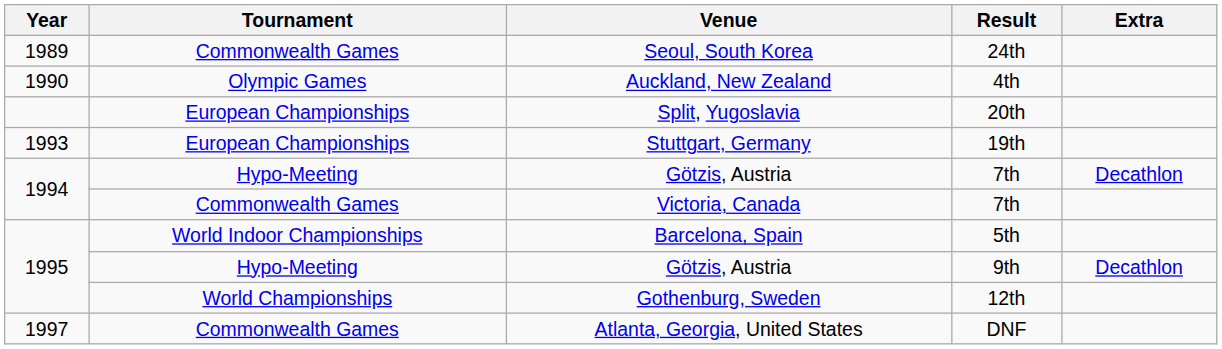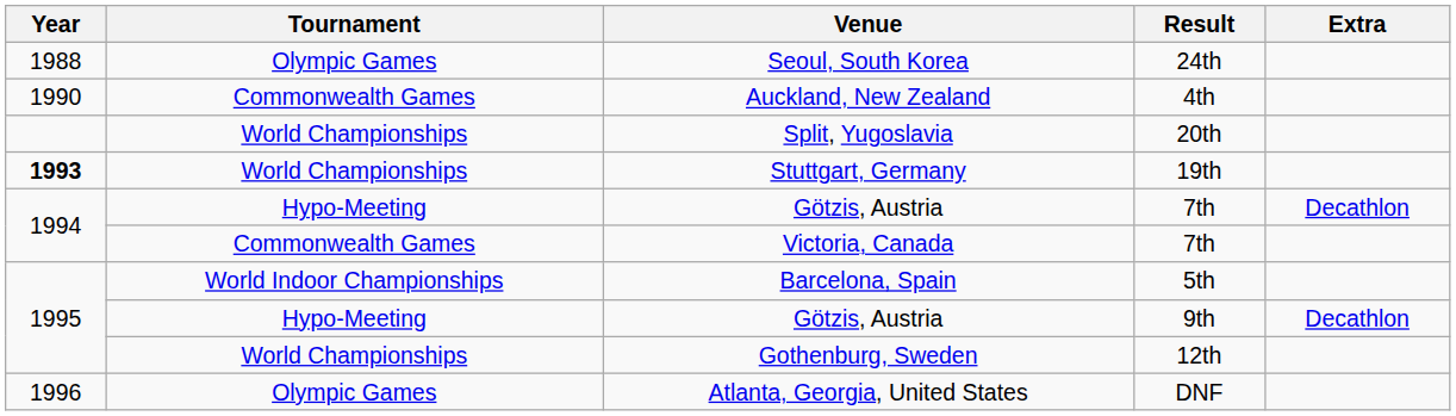Seoul, South Korea | Year: 1989 -> 1988
Seoul, South Korea | Tournament: Commonwealth Games -> Olympic Games
Auckland, New Zealand | Tournament: Olympic Games -> Commonwealth Games
Split, Yugoslavia | Tournament: European Championships -> World Championships
Stuttgart, Germany | Year: normal -> bold
Stuttgart, Germany | Tournament: European Championships -> World Championships
Atlanta, Georgia, United States | Year: 1997 -> 1996
Atlanta, Georgia, United States | Tournament: Commonwealth Games -> Olympic Games
